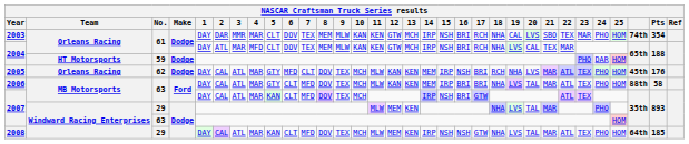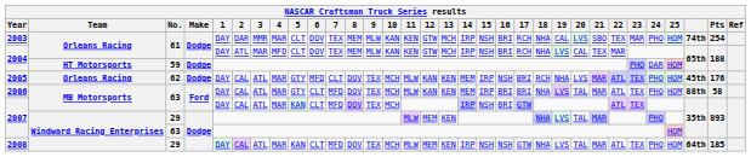2003 | Pts: 354 -> 254
